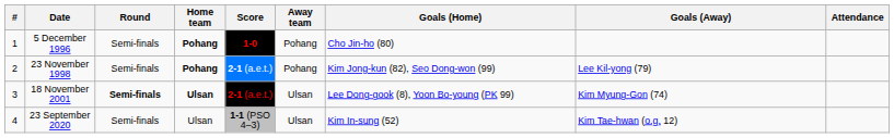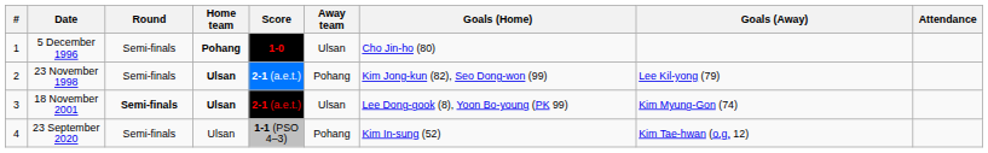5 December 1996 | Away team: Pohang -> Ulsan
23 November 1998 | Home team: Pohang -> Ulsan
23 September 2020 | Away team: Ulsan -> Pohang
